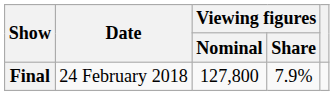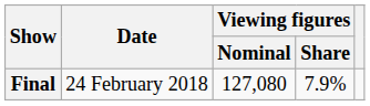Final | Viewing figures / Nominal: 127,800 -> 127,080
